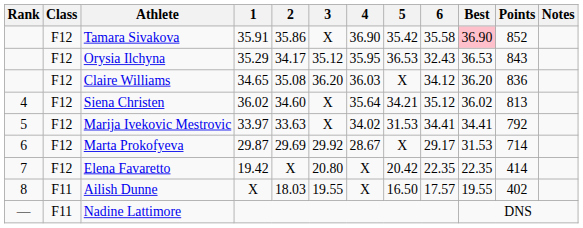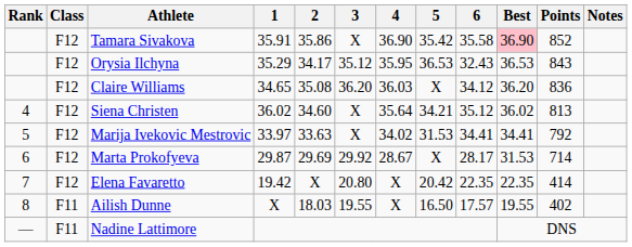Marta Prokofyeva | 6: 29.17 -> 28.17
